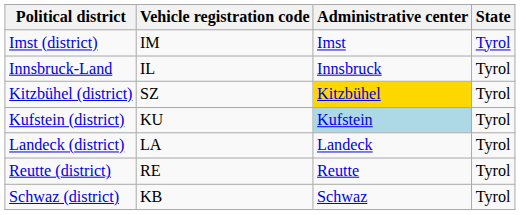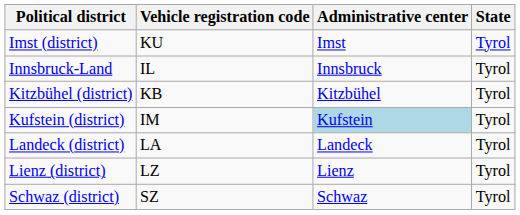Imst (district) | Vehicle registration code: IM -> KU
Kitzbühel (district) | Vehicle registration code: SZ -> KB
Kitzbühel (district) | Administrative center: gold background -> no background
Kufstein (district) | Vehicle registration code: KU -> IM
+ row: Lienz (district) | LZ | Lienz | Tyrol
- row: Reutte (district) | RE | Reutte | Tyrol
Schwaz (district) | Vehicle registration code: KB -> SZ
